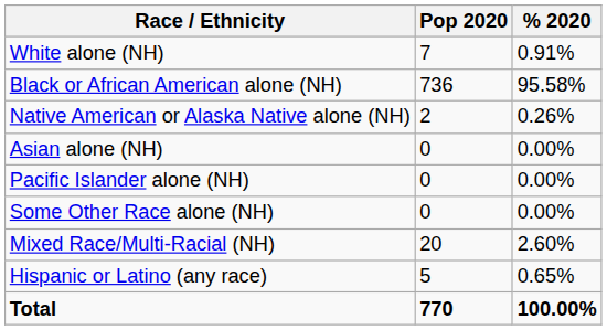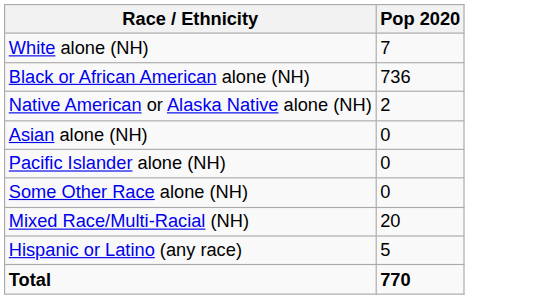- column: % 2020 | 0.91% | 95.58% | 0.26% | 0.00% | 0.00% | 0.00% | 2.60% | 0.65% | 100.00%
